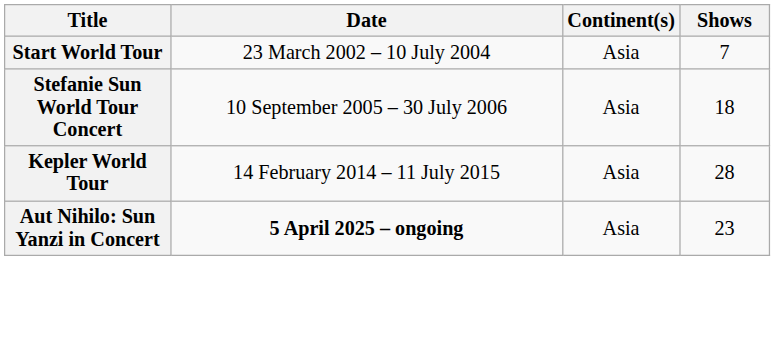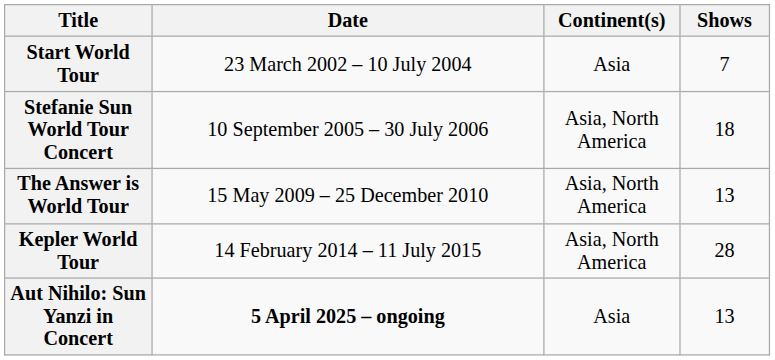Stefanie Sun World Tour Concert | Continent(s): Asia -> Asia, North America
+ row: The Answer is World Tour | 15 May 2009 – 25 December 2010 | Asia, North America | 13
Kepler World Tour | Continent(s): Asia -> Asia, North America
Aut Nihilo: Sun Yanzi in Concert | Shows: 23 -> 13
